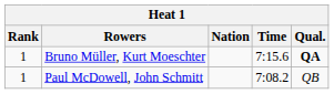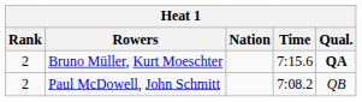Bruno Müller, Kurt Moeschter | Rank: 1 -> 2
Paul McDowell, John Schmitt | Rank: 1 -> 2
